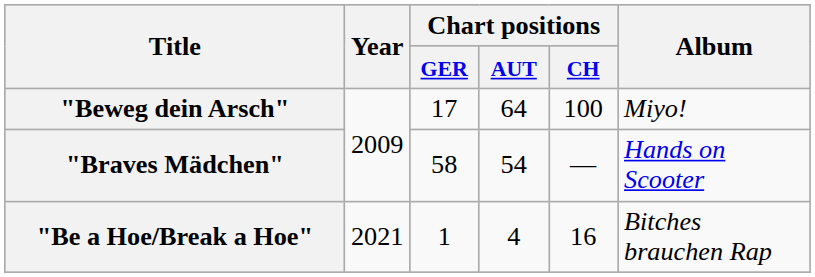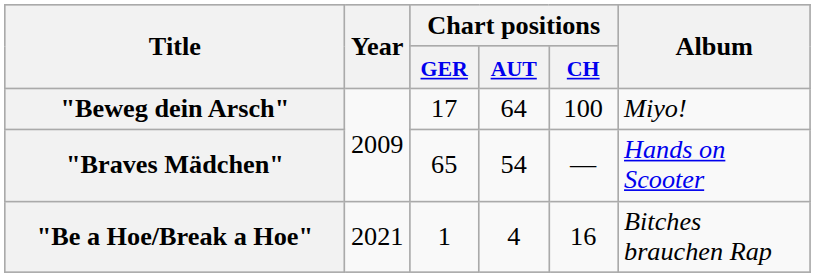"Braves Mädchen" | Chart positions / GER: 58 -> 65
